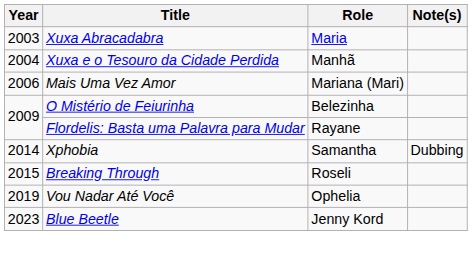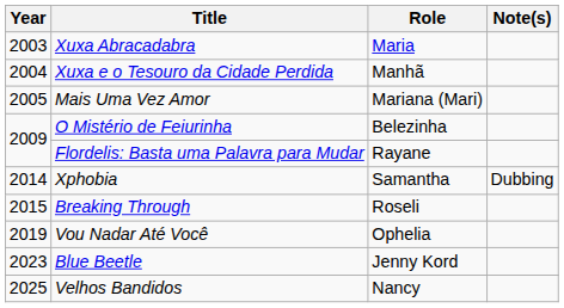Mais Uma Vez Amor | Year: 2006 -> 2005
+ row: 2025 | Velhos Bandidos | Nancy
